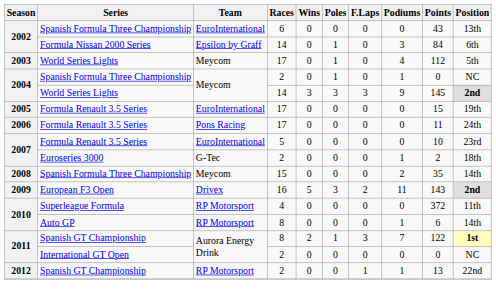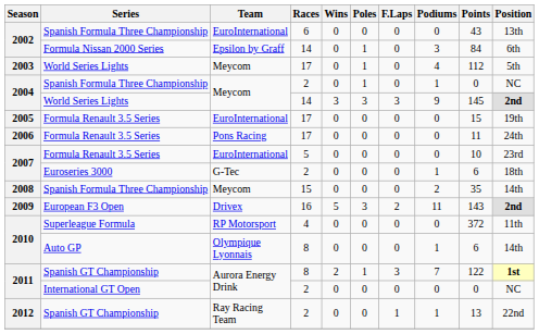2007 / Euroseries 3000 | Points: 2 -> 6
2010 / Auto GP | Team: RP Motorsport -> Olympique Lyonnais
2012 | Team: RP Motorsport -> Ray Racing Team
